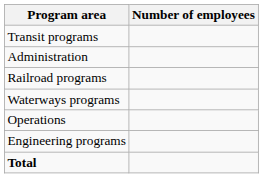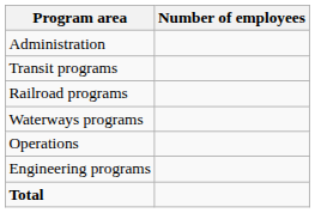rows swapped: Administration <-> Transit programs
